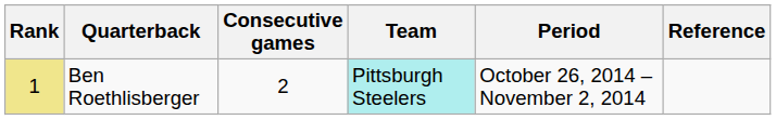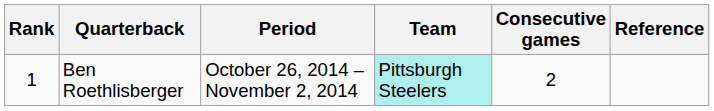columns swapped: Period <-> Consecutive games
Ben Roethlisberger | Rank: khaki background -> no background
